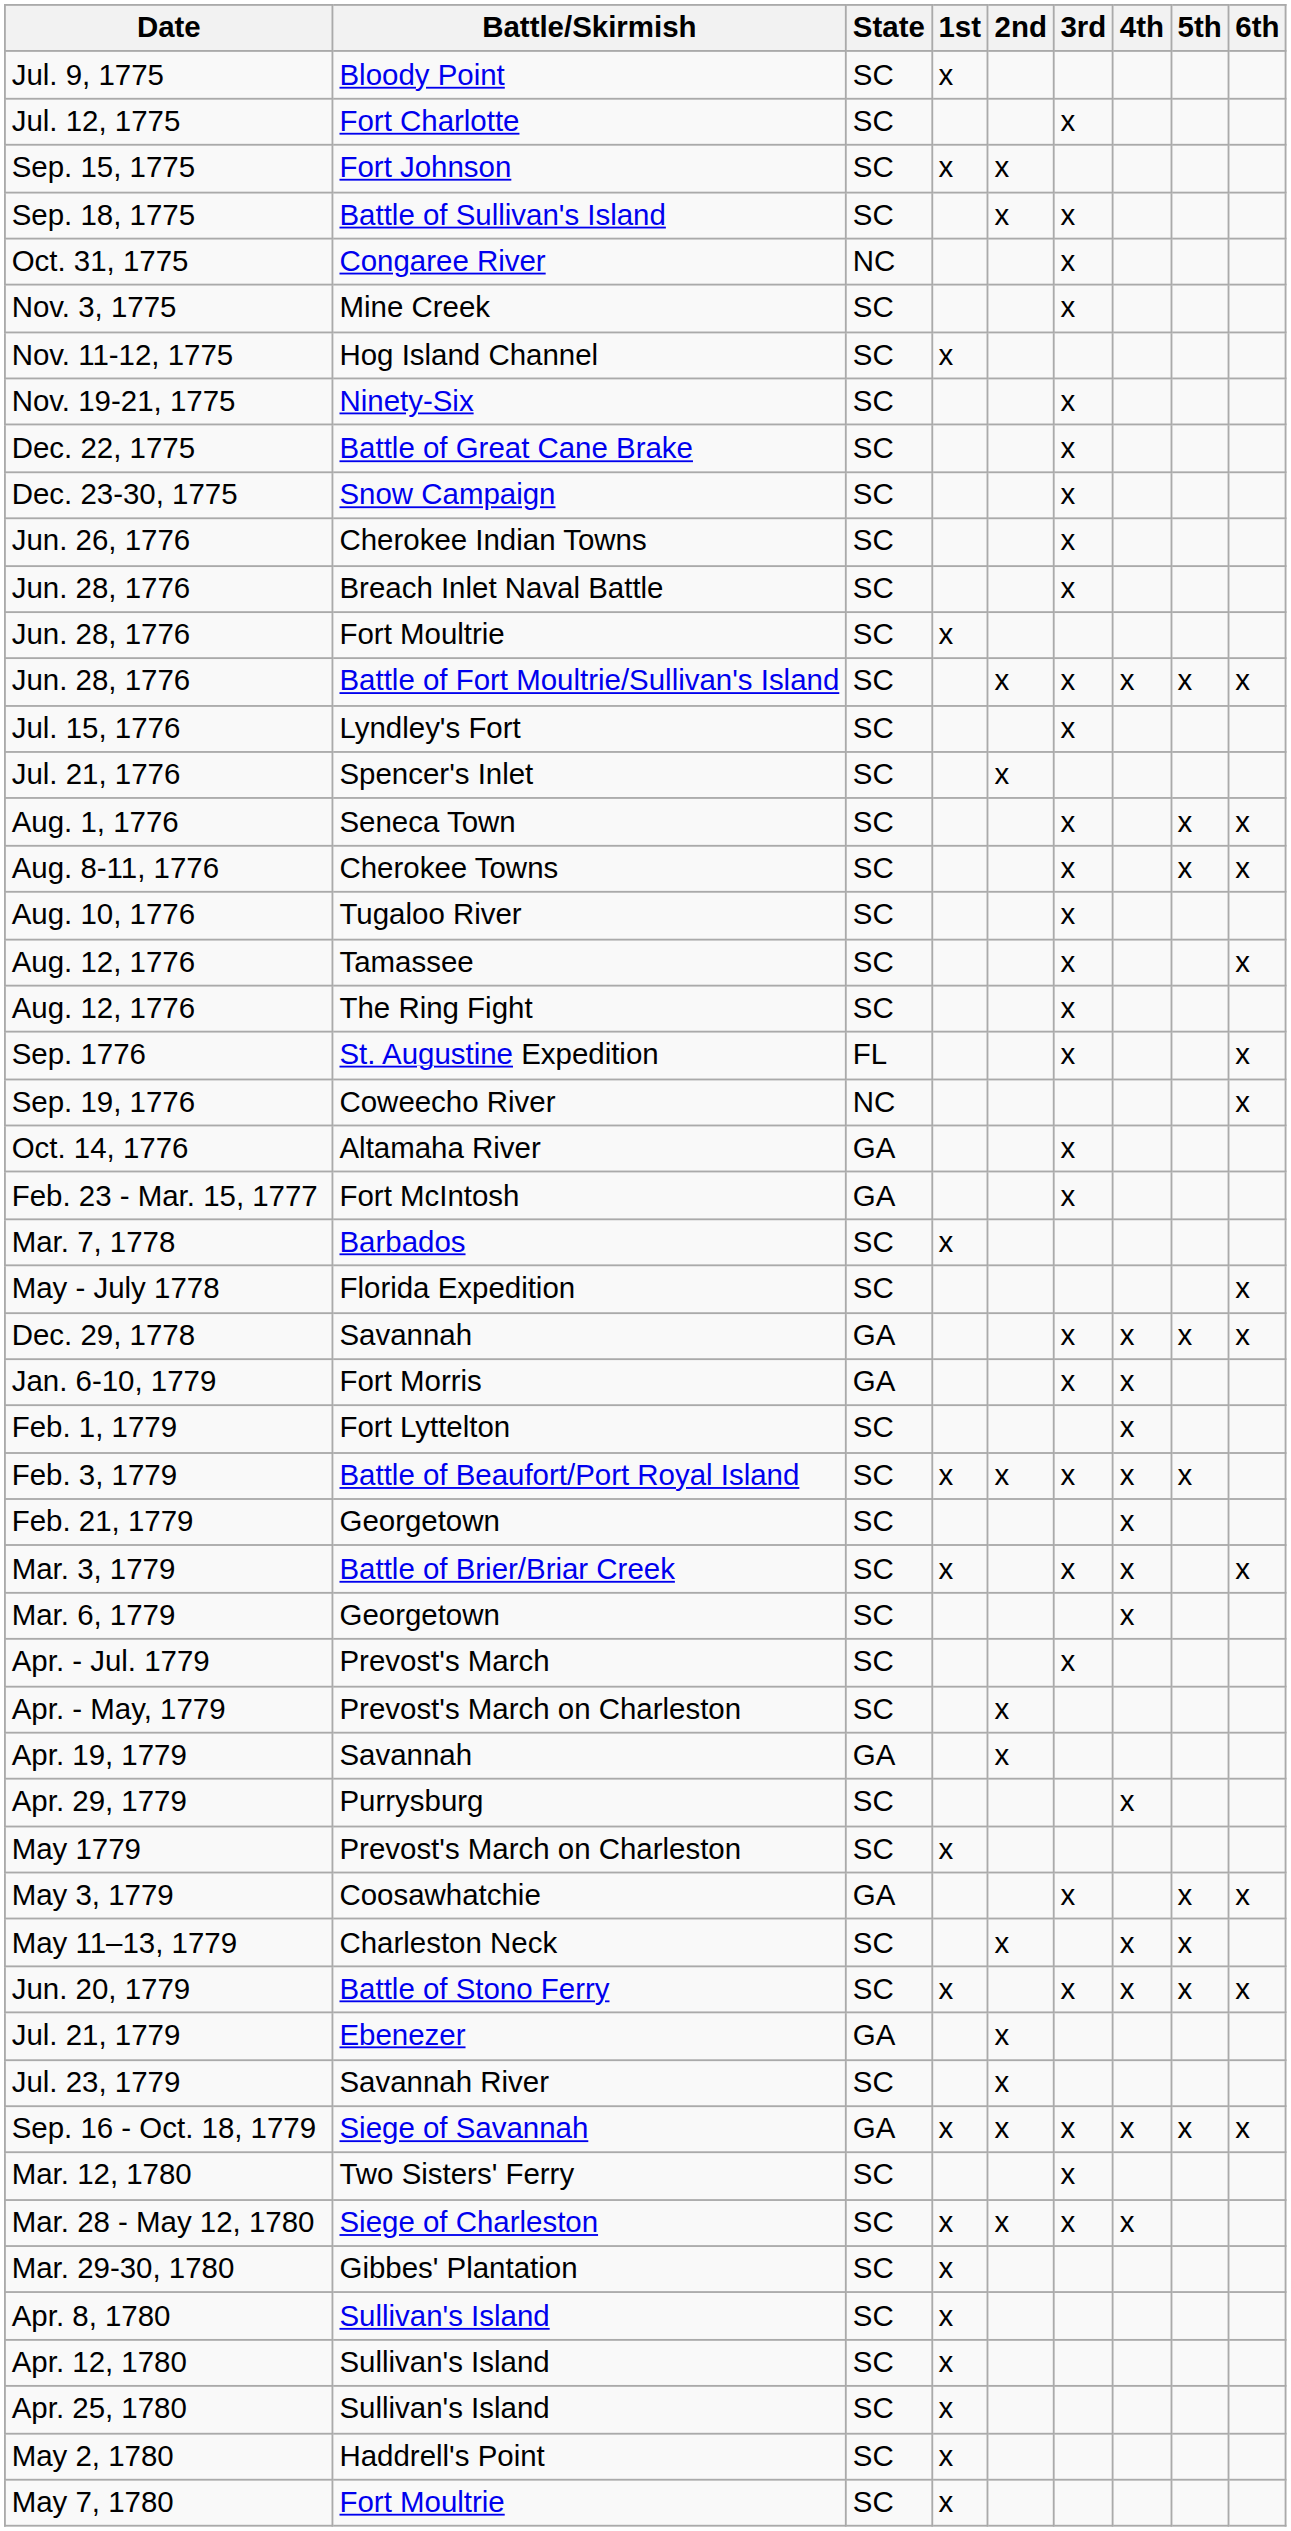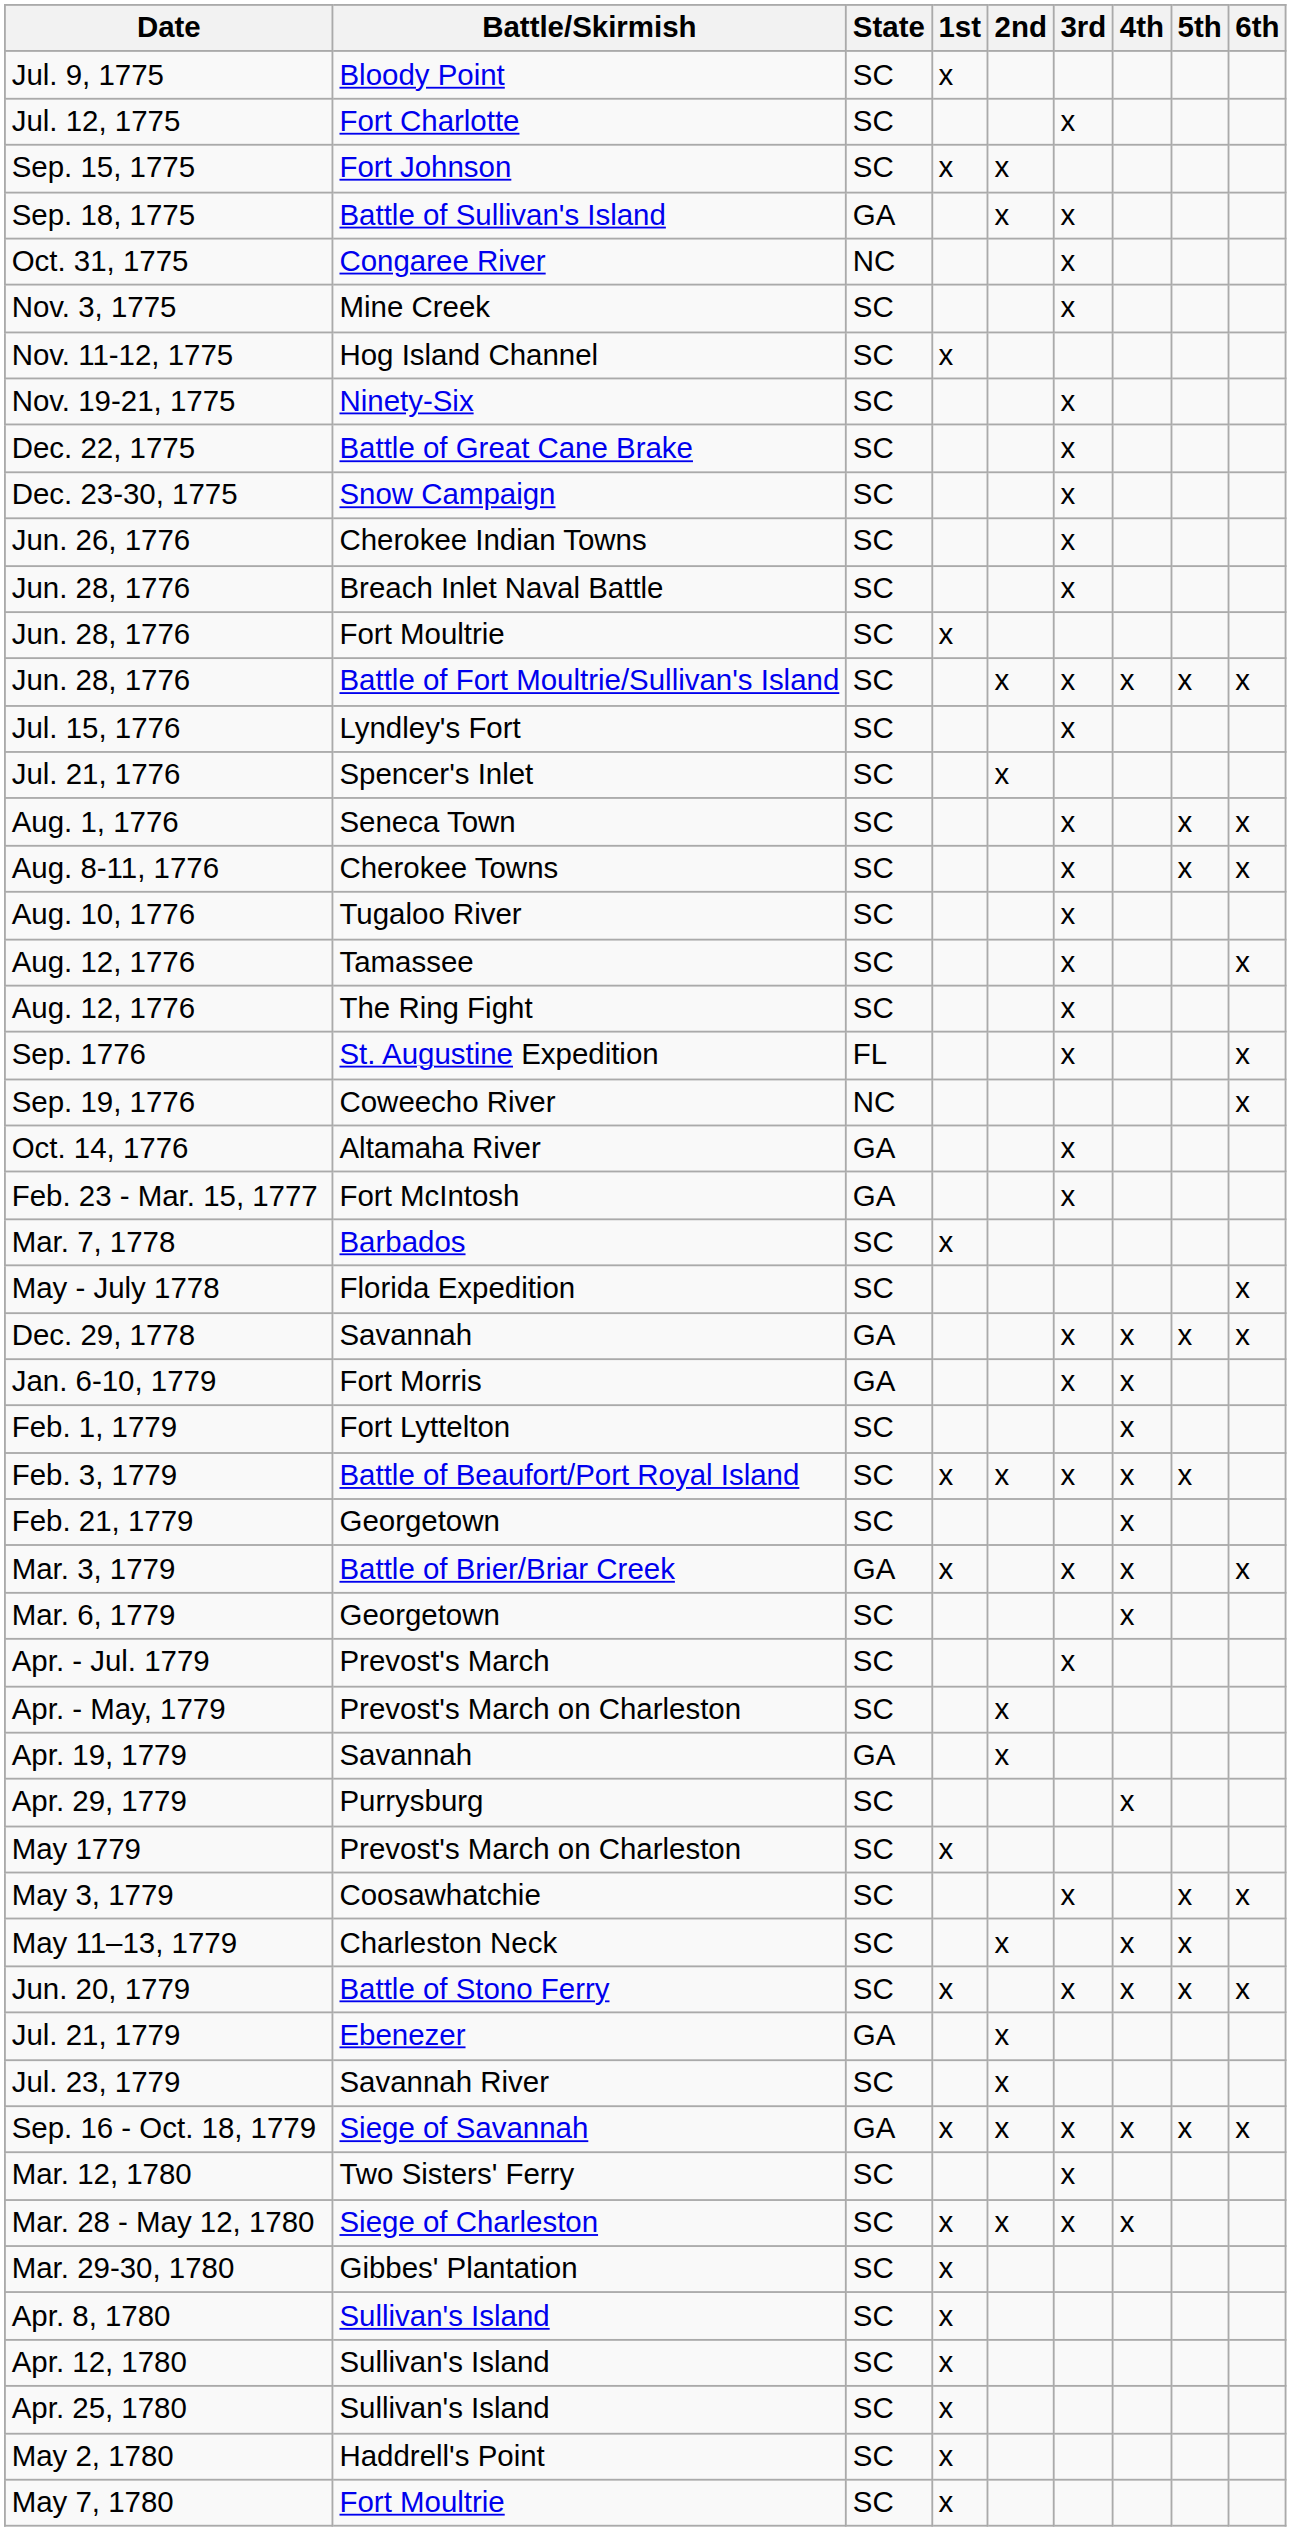Sep. 18, 1775 | State: SC -> GA
Mar. 3, 1779 | State: SC -> GA
May 3, 1779 | State: GA -> SC
